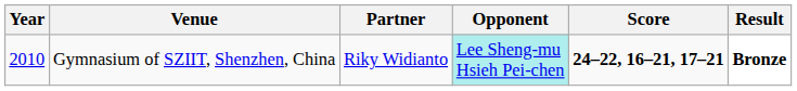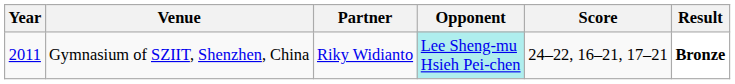Gymnasium of SZIIT, Shenzhen, China | Year: 2010 -> 2011
Gymnasium of SZIIT, Shenzhen, China | Score: bold -> normal
